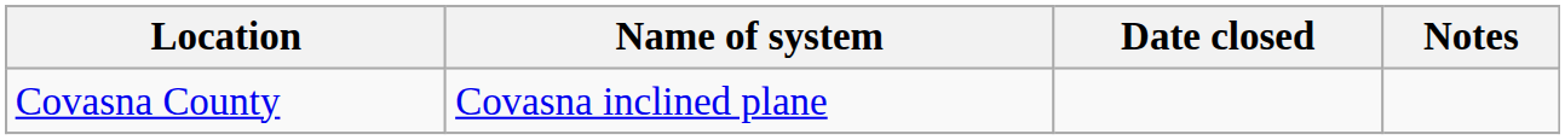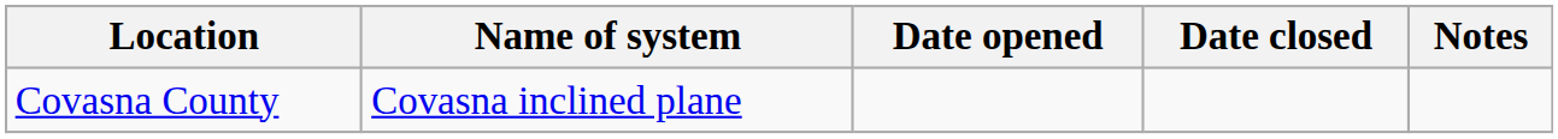+ column: Date opened
